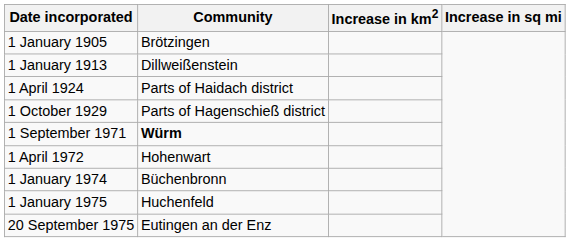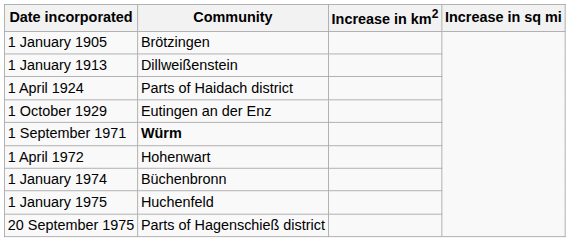1 October 1929 | Community: Parts of Hagenschieß district -> Eutingen an der Enz
20 September 1975 | Community: Eutingen an der Enz -> Parts of Hagenschieß district
